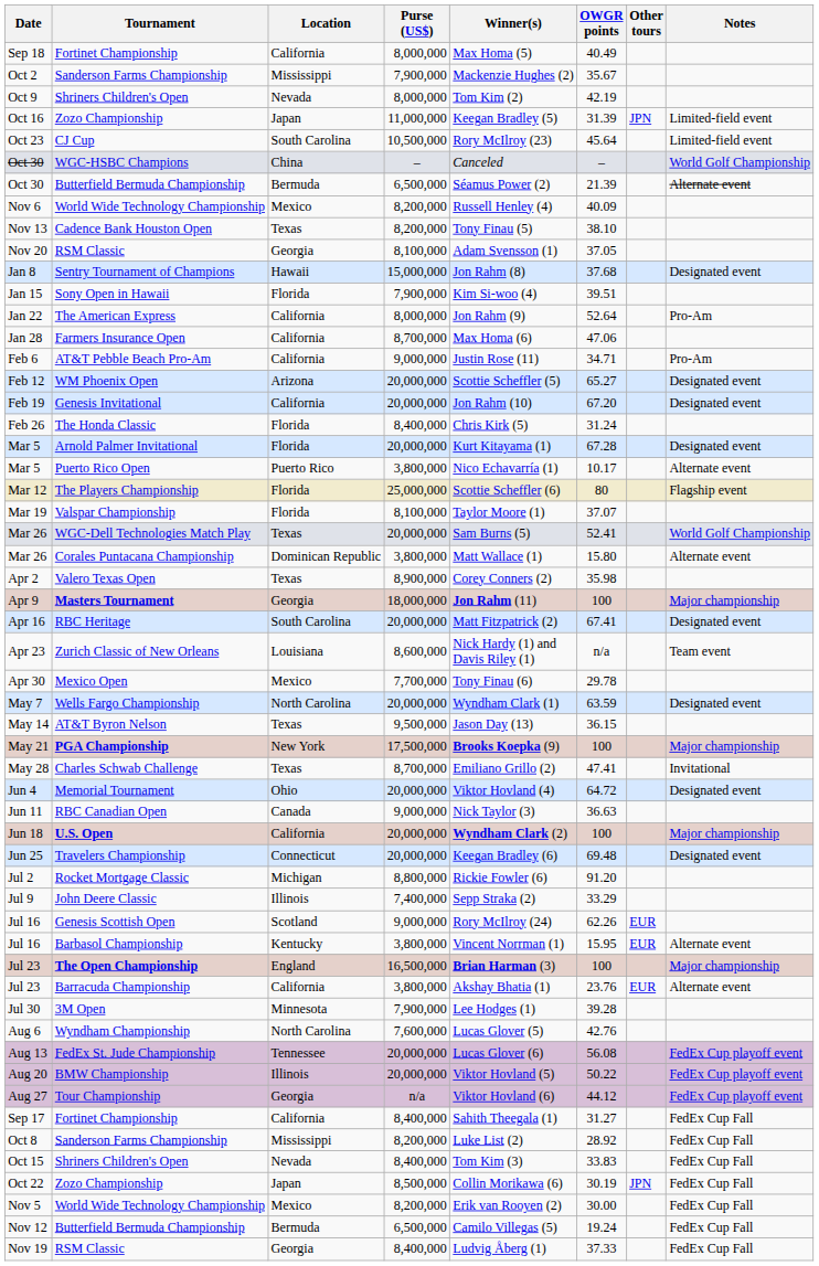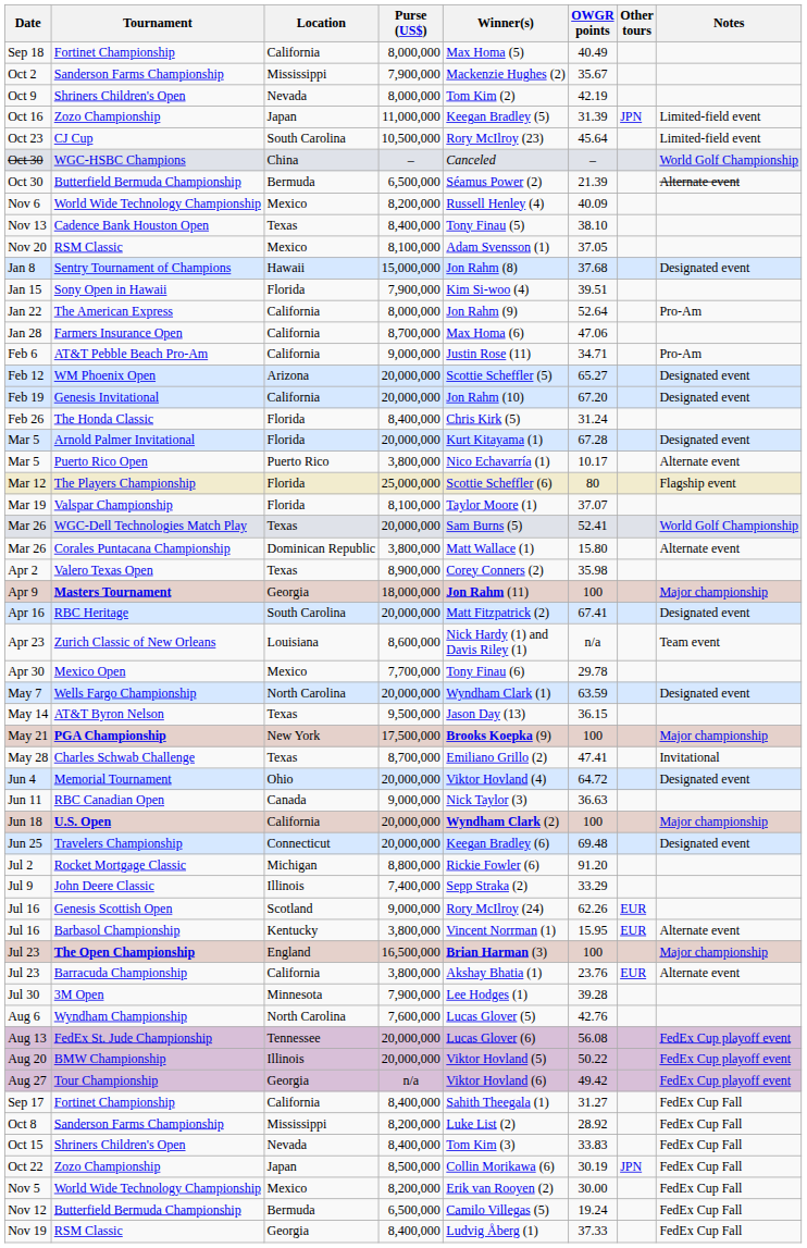Nov 13 | Purse (US$): 8,200,000 -> 8,400,000
Nov 20 | Location: Georgia -> Mexico
Aug 27 | OWGR points: 44.12 -> 49.42
